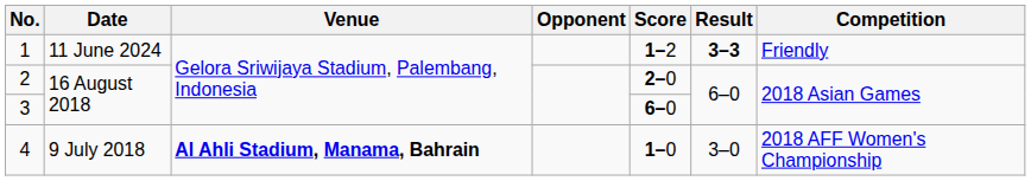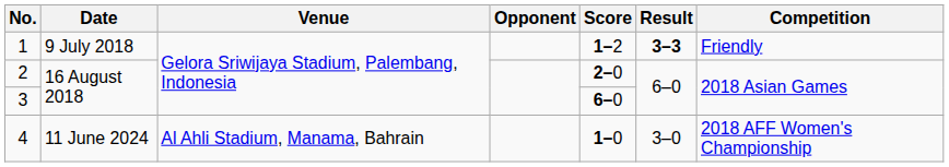1 | Date: 11 June 2024 -> 9 July 2018
4 | Date: 9 July 2018 -> 11 June 2024
4 | Venue: bold -> normal
